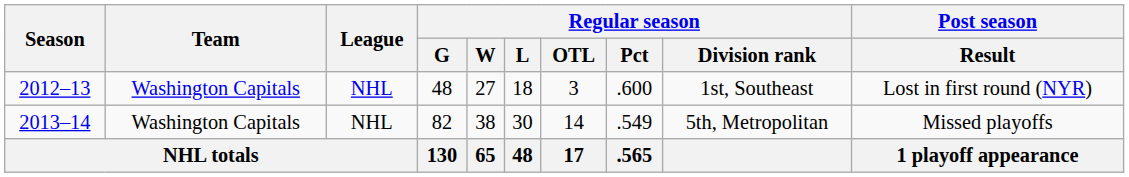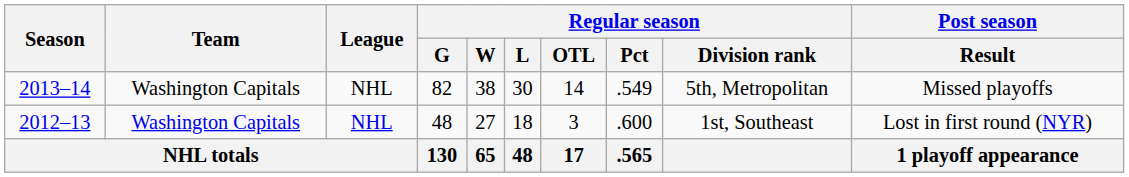rows swapped: 2012–13 <-> 2013–14
